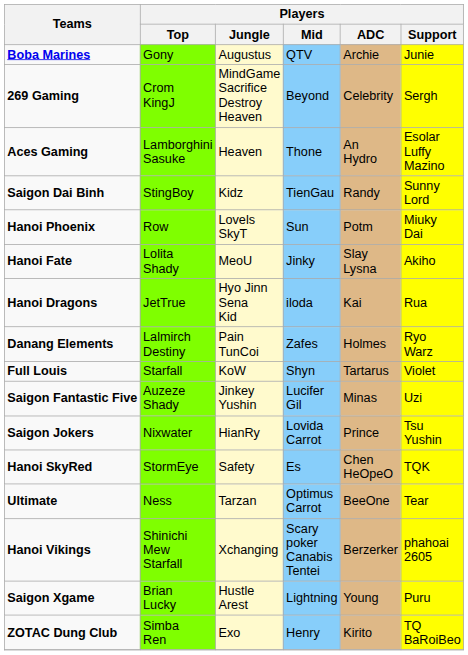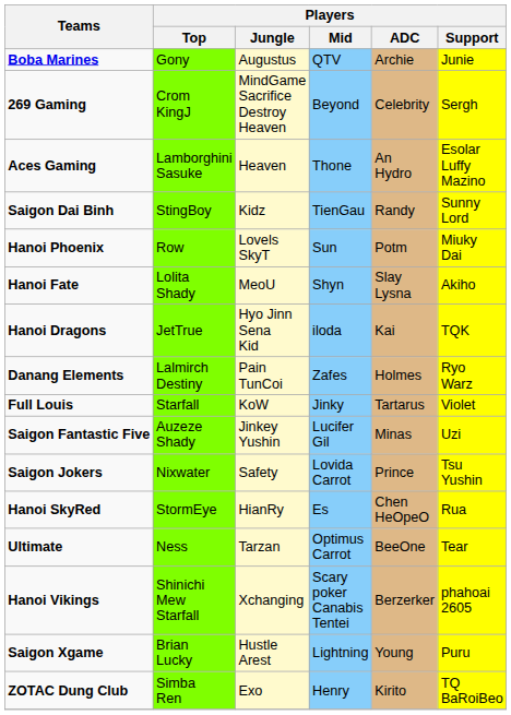Hanoi Fate | Players / Mid: Jinky -> Shyn
Hanoi Dragons | Players / Support: Rua -> TQK
Full Louis | Players / Mid: Shyn -> Jinky
Saigon Jokers | Players / Jungle: HianRy -> Safety
Hanoi SkyRed | Players / Jungle: Safety -> HianRy
Hanoi SkyRed | Players / Support: TQK -> Rua
